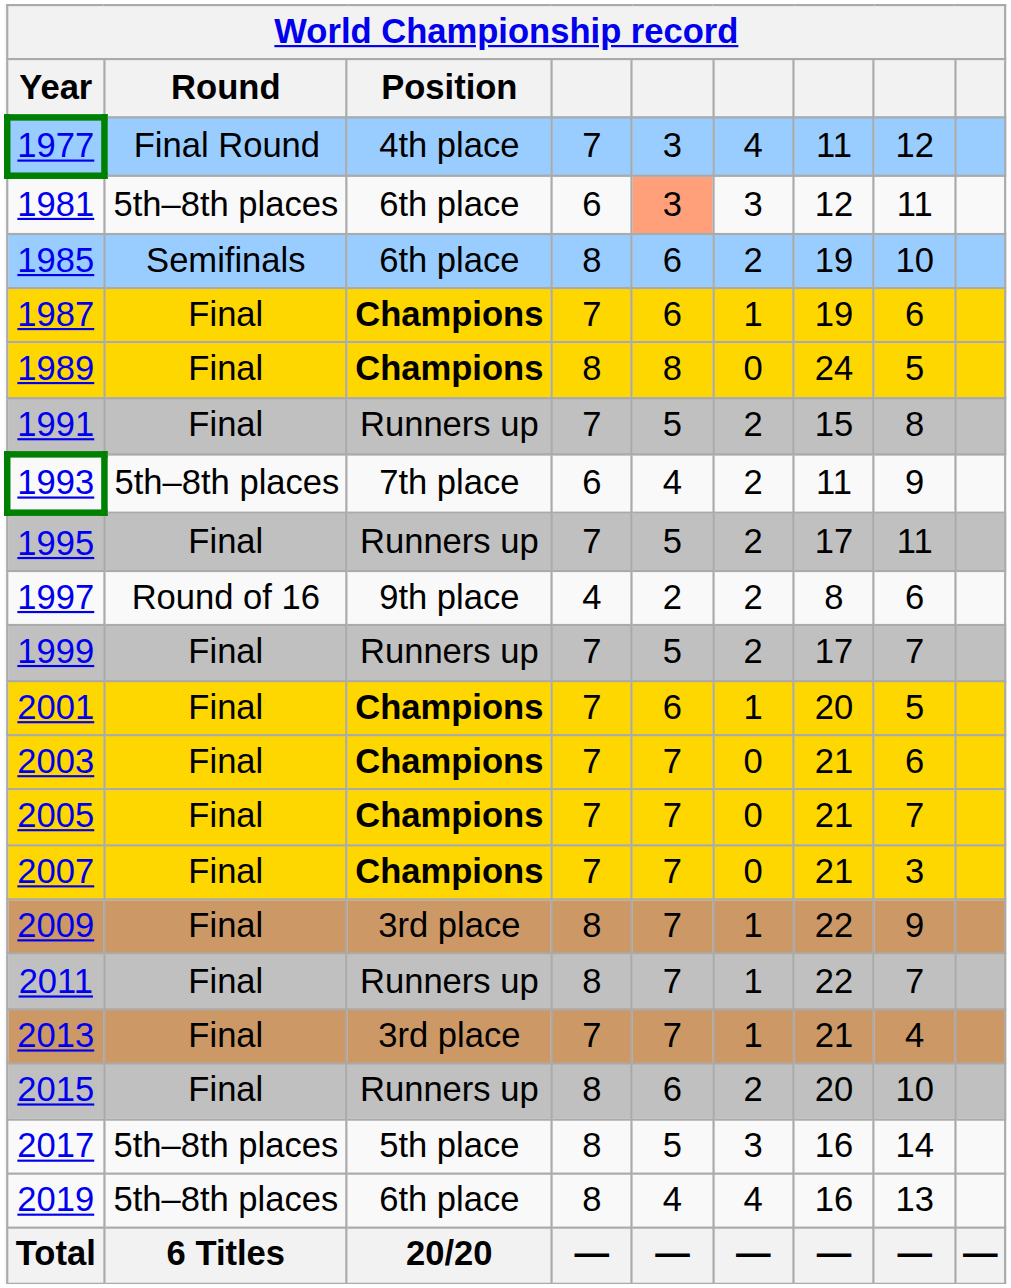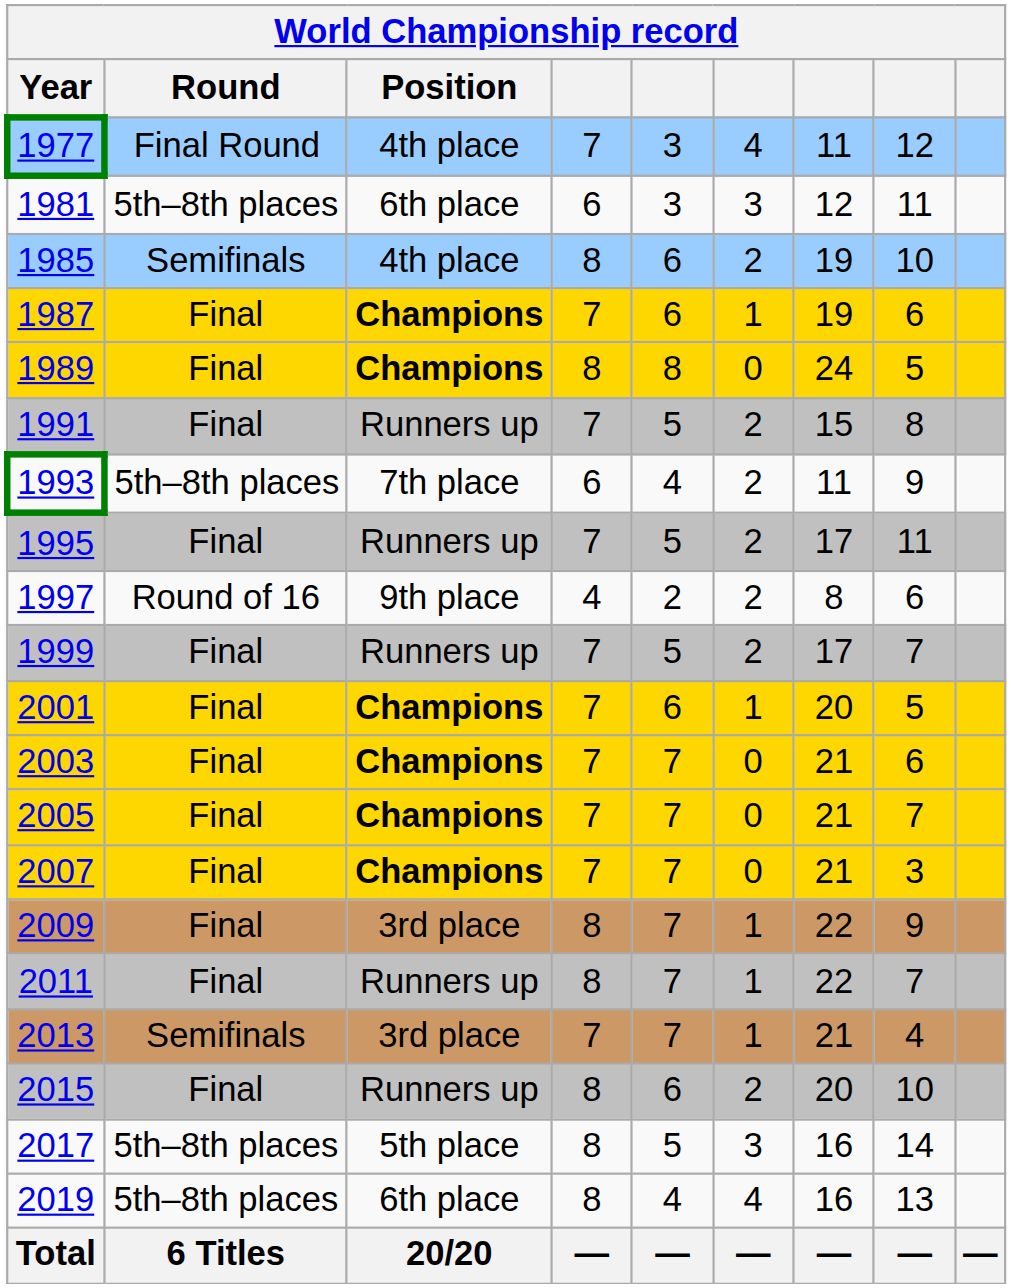1981 | column 5: lightsalmon background -> no background
1985 | Position: 6th place -> 4th place
2013 | Round: Final -> Semifinals
